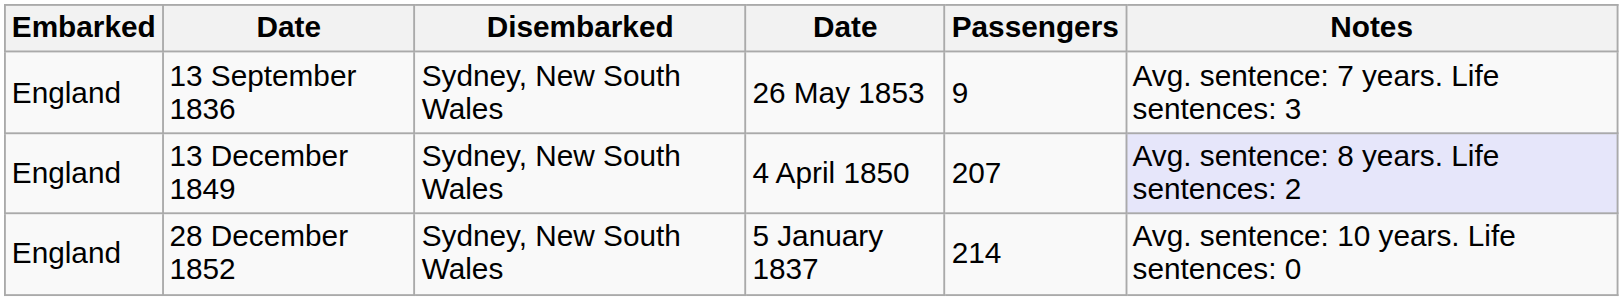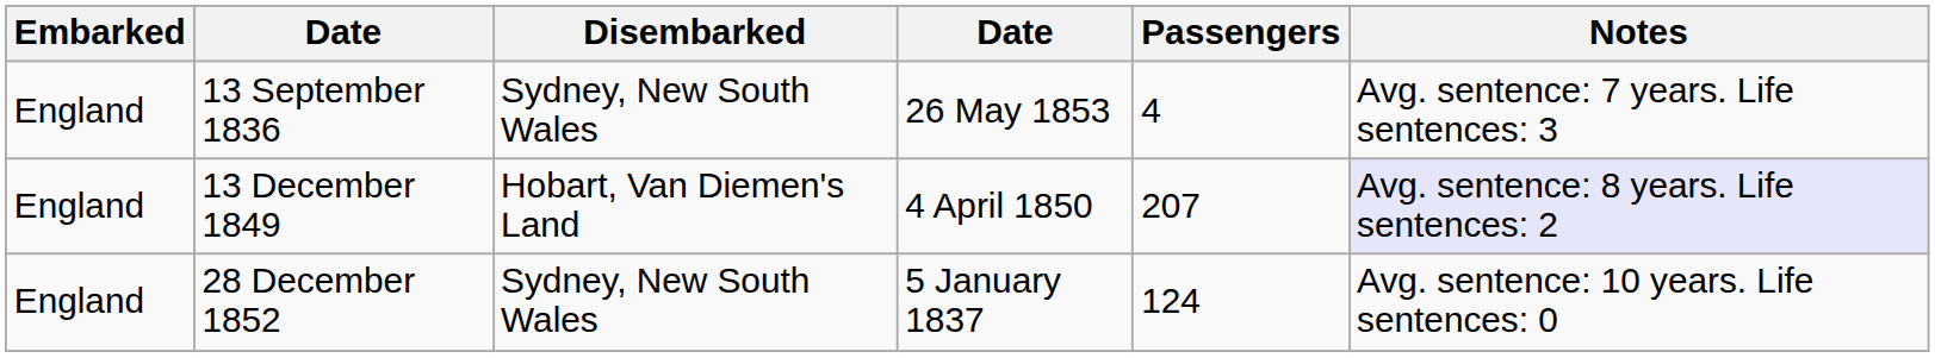13 September 1836 | Passengers: 9 -> 4
13 December 1849 | Disembarked: Sydney, New South Wales -> Hobart, Van Diemen's Land
28 December 1852 | Passengers: 214 -> 124
